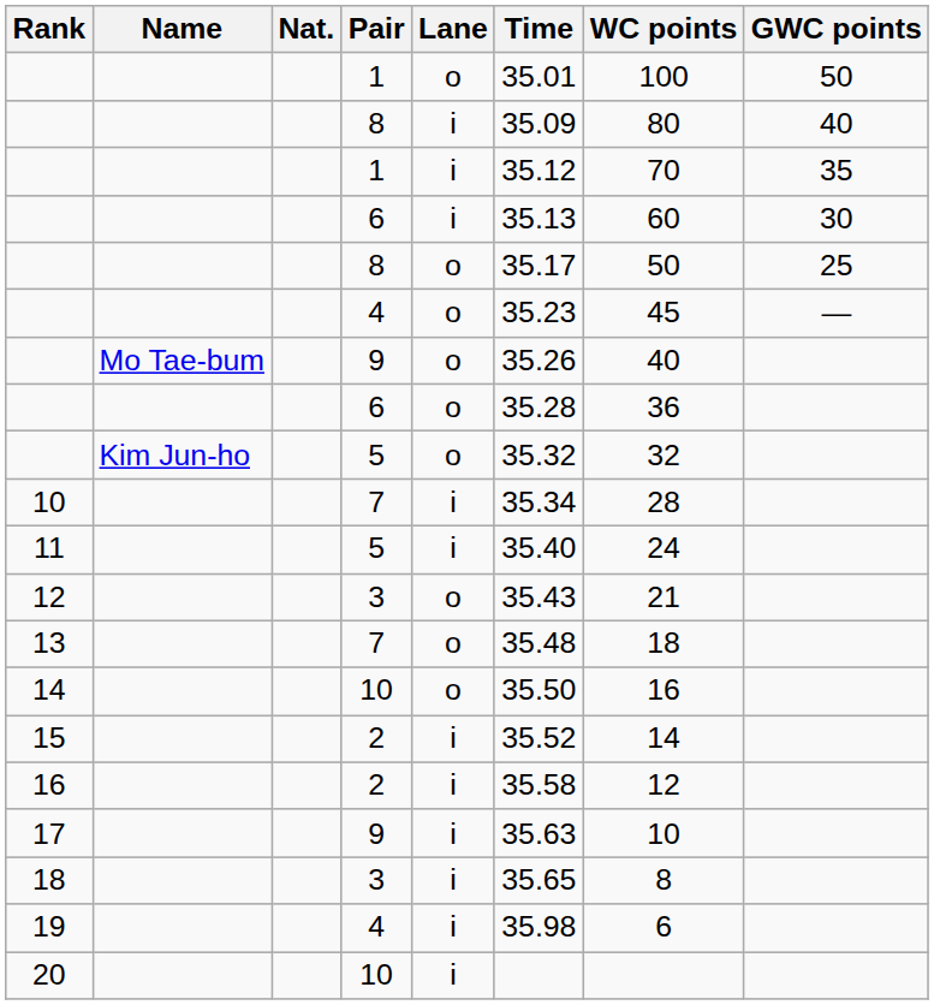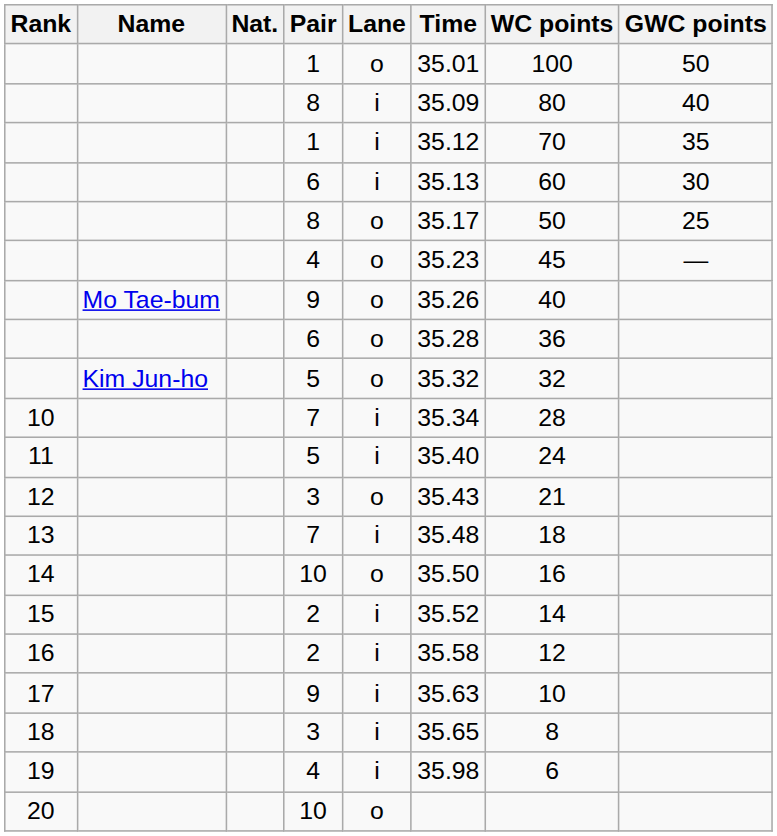13 | Lane: o -> i
20 | Lane: i -> o
